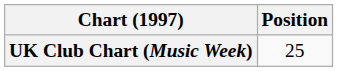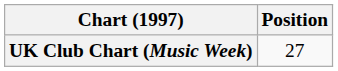UK Club Chart (Music Week) | Position: 25 -> 27
